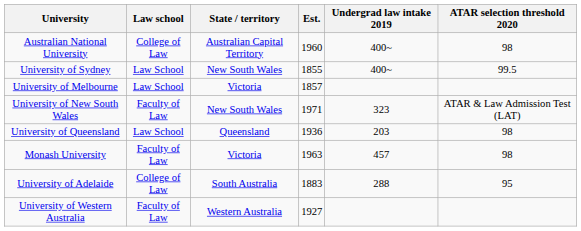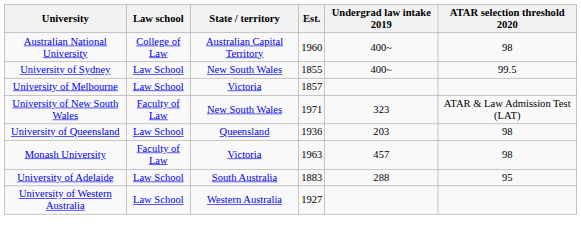University of Adelaide | Law school: College of Law -> Law School
University of Western Australia | Law school: Faculty of Law -> Law School
